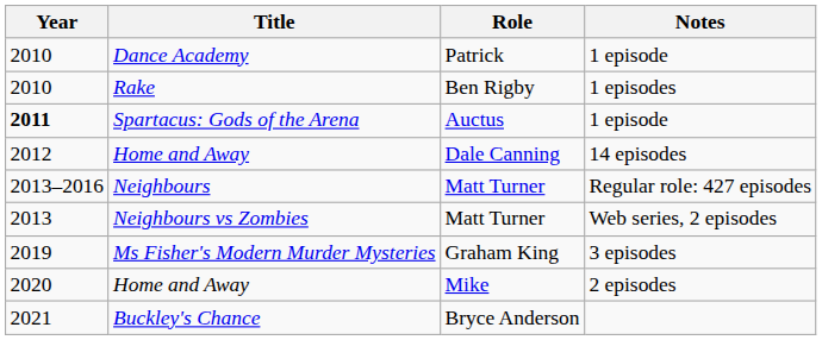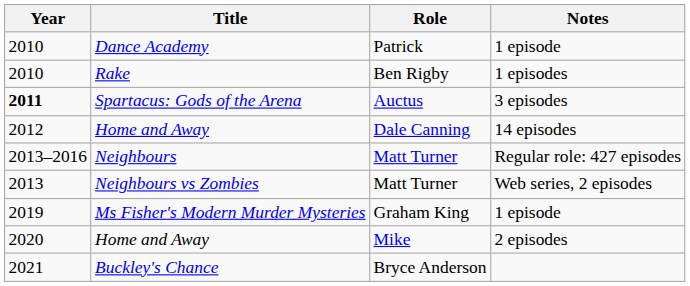Spartacus: Gods of the Arena | Notes: 1 episode -> 3 episodes
Ms Fisher's Modern Murder Mysteries | Notes: 3 episodes -> 1 episode
